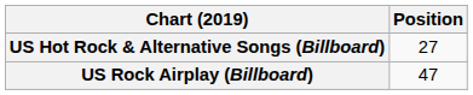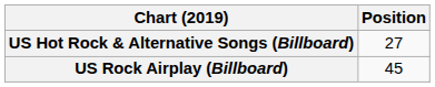US Rock Airplay (Billboard) | Position: 47 -> 45
